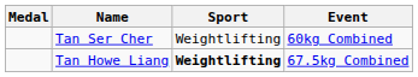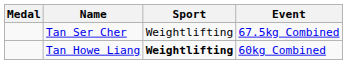Tan Ser Cher | Event: 60kg Combined -> 67.5kg Combined
Tan Howe Liang | Event: 67.5kg Combined -> 60kg Combined
